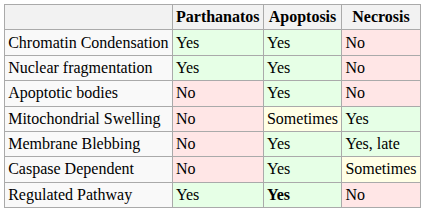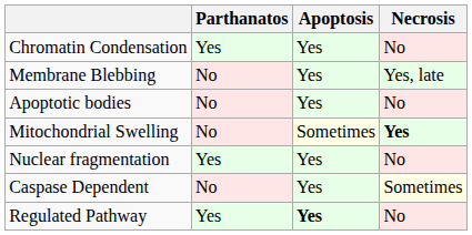rows swapped: Nuclear fragmentation <-> Membrane Blebbing
Mitochondrial Swelling | Necrosis: normal -> bold
